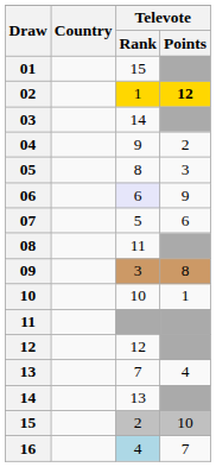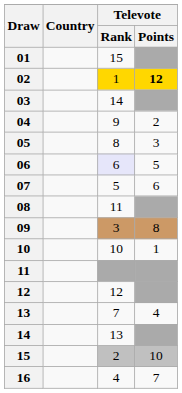06 | Televote / Points: 9 -> 5
16 | Televote / Rank: lightblue background -> no background
